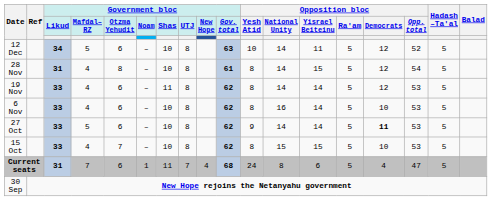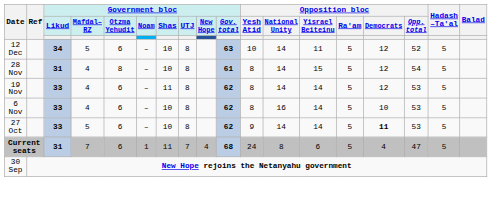- row: 15 Oct | 33 | 4 | 7 | – | 10 | 8 | 62 | 8 | 15 | 15 | 5 | 10 | 53 | 5
